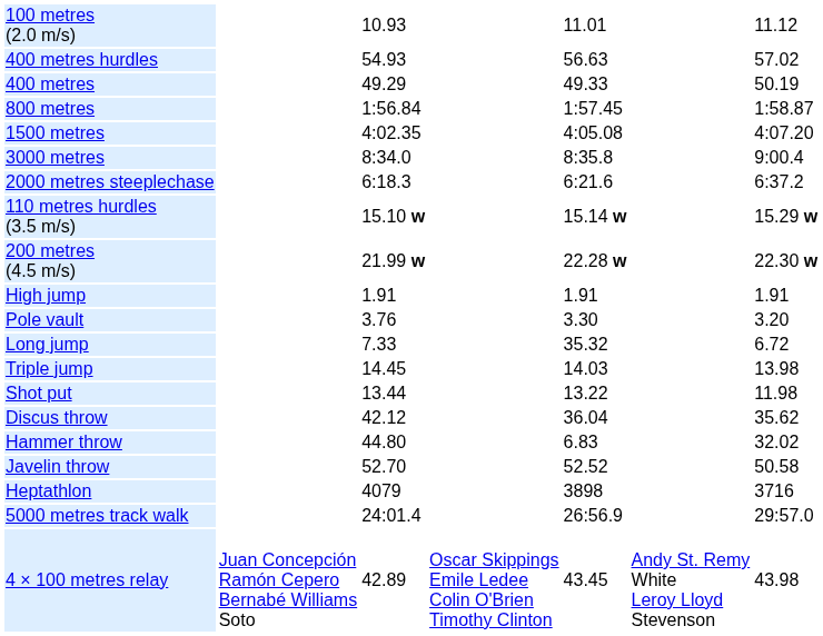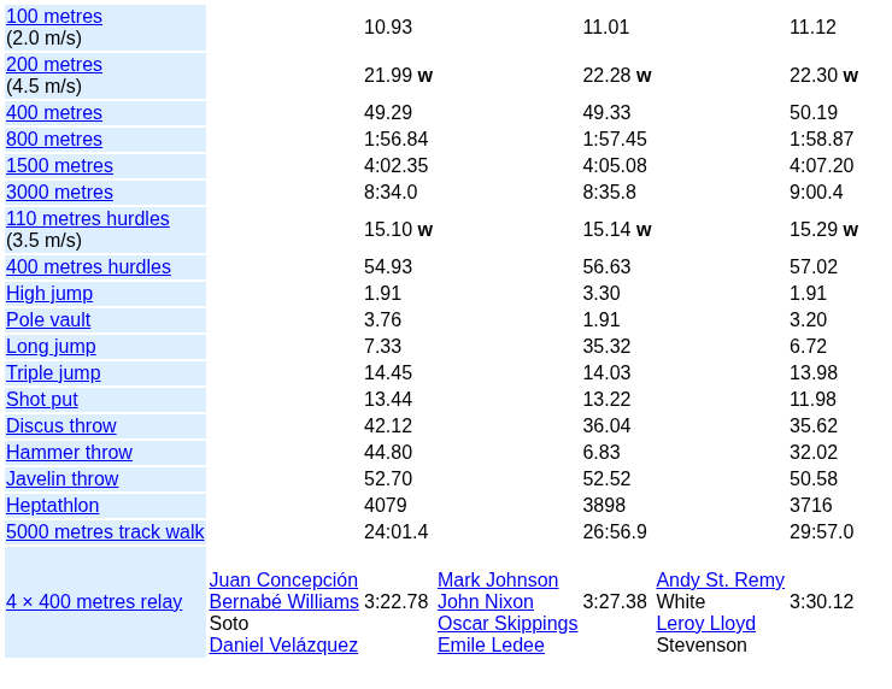rows swapped: 200 metres (4.5 m/s) <-> 400 metres hurdles
- row: 2000 metres steeplechase | 6:18.3 | 6:21.6 | 6:37.2
High jump | column 5: 1.91 -> 3.30
Pole vault | column 5: 3.30 -> 1.91
- row: 4 × 100 metres relay | Juan Concepción Ramón Cepero Bernabé Williams Soto | 42.89 | Oscar Skippings Emile Ledee Colin O'Brien Timothy Clinton | 43.45 | Andy St. Remy White Leroy Lloyd Stevenson | 43.98
+ row: 4 × 400 metres relay | Juan Concepción Bernabé Williams Soto Daniel Velázquez | 3:22.78 | Mark Johnson John Nixon Oscar Skippings Emile Ledee | 3:27.38 | Andy St. Remy White Leroy Lloyd Stevenson | 3:30.12
